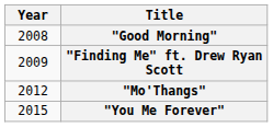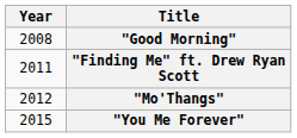"Finding Me" ft. Drew Ryan Scott | Year: 2009 -> 2011
